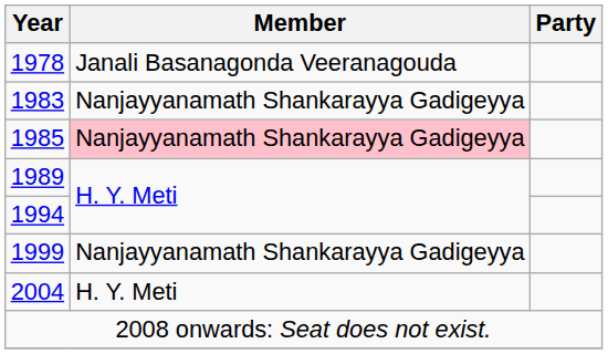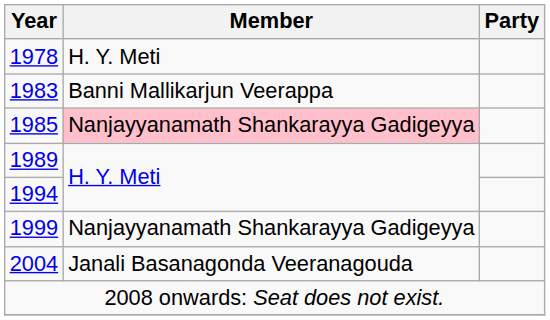1978 | Member: Janali Basanagonda Veeranagouda -> H. Y. Meti
1983 | Member: Nanjayyanamath Shankarayya Gadigeyya -> Banni Mallikarjun Veerappa
2004 | Member: H. Y. Meti -> Janali Basanagonda Veeranagouda
